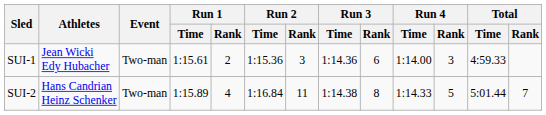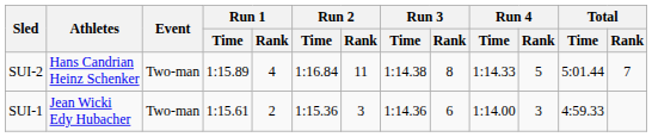rows swapped: SUI-1 <-> SUI-2
